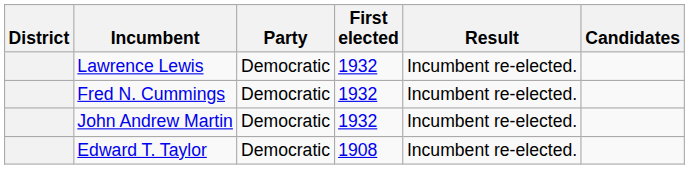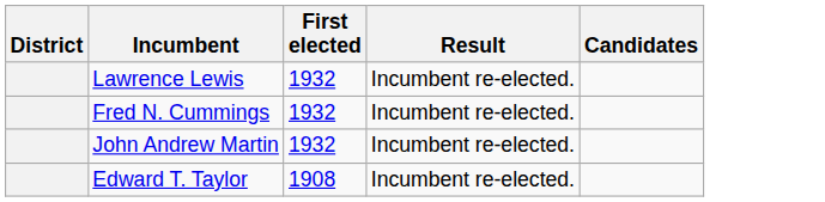- column: Party | Democratic | Democratic | Democratic | Democratic
